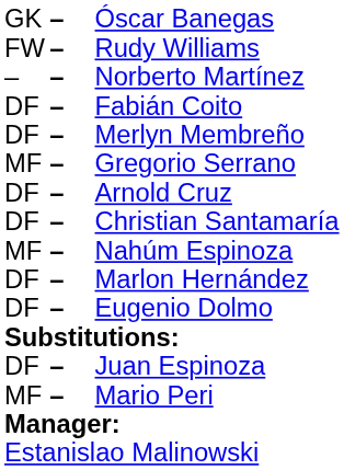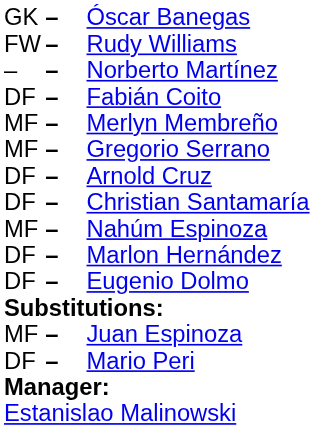Merlyn Membreño | column 1: DF -> MF
Juan Espinoza | column 1: DF -> MF
Mario Peri | column 1: MF -> DF
